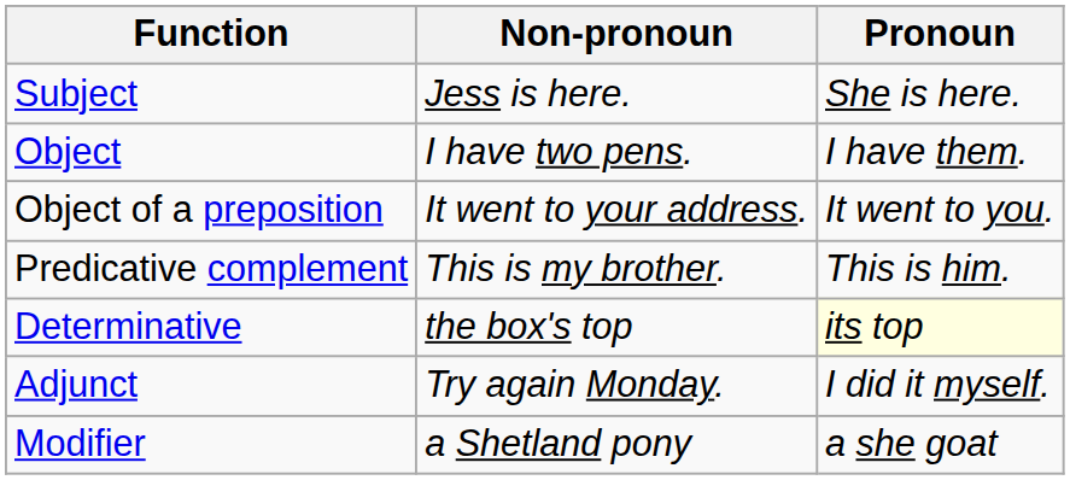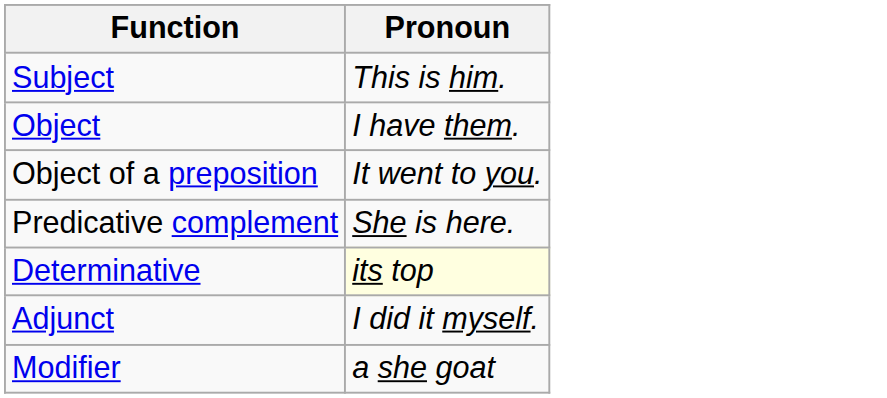- column: Non-pronoun | Jess is here. | I have two pens. | It went to your address. | This is my brother. | the box's top | Try again Monday. | a Shetland pony
Subject | Pronoun: She is here. -> This is him.
Predicative complement | Pronoun: This is him. -> She is here.
